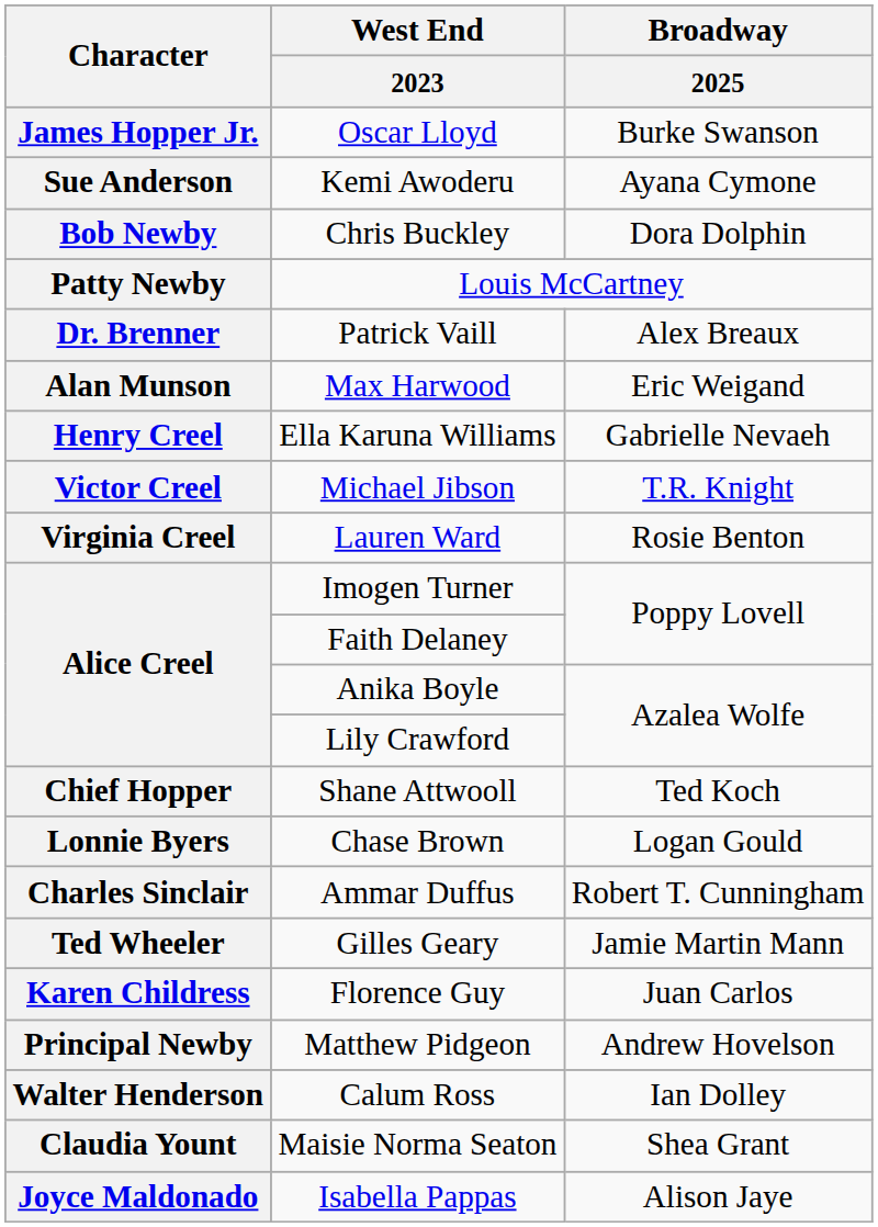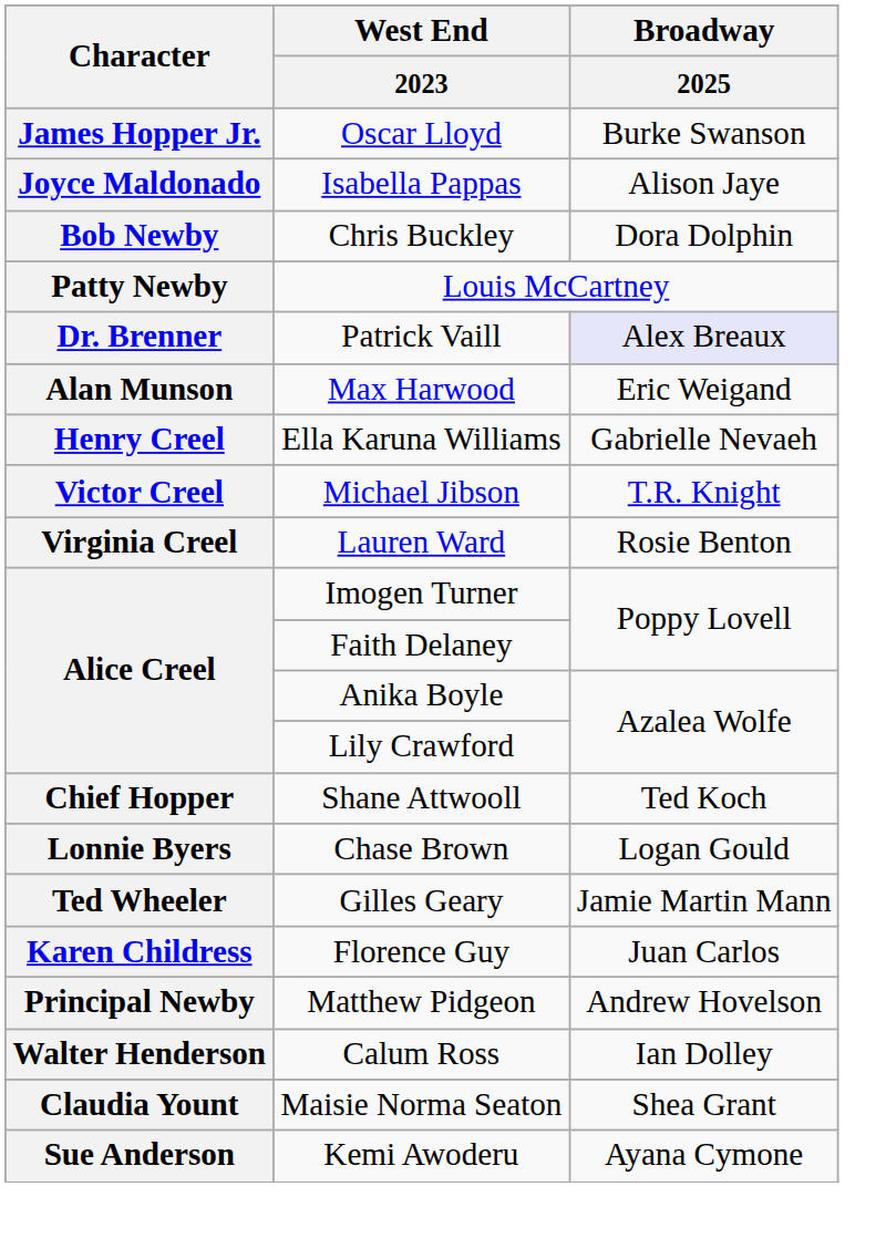rows swapped: Isabella Pappas <-> Kemi Awoderu
Patrick Vaill | Broadway / 2025: no background -> lavender background
- row: Charles Sinclair | Ammar Duffus | Robert T. Cunningham
